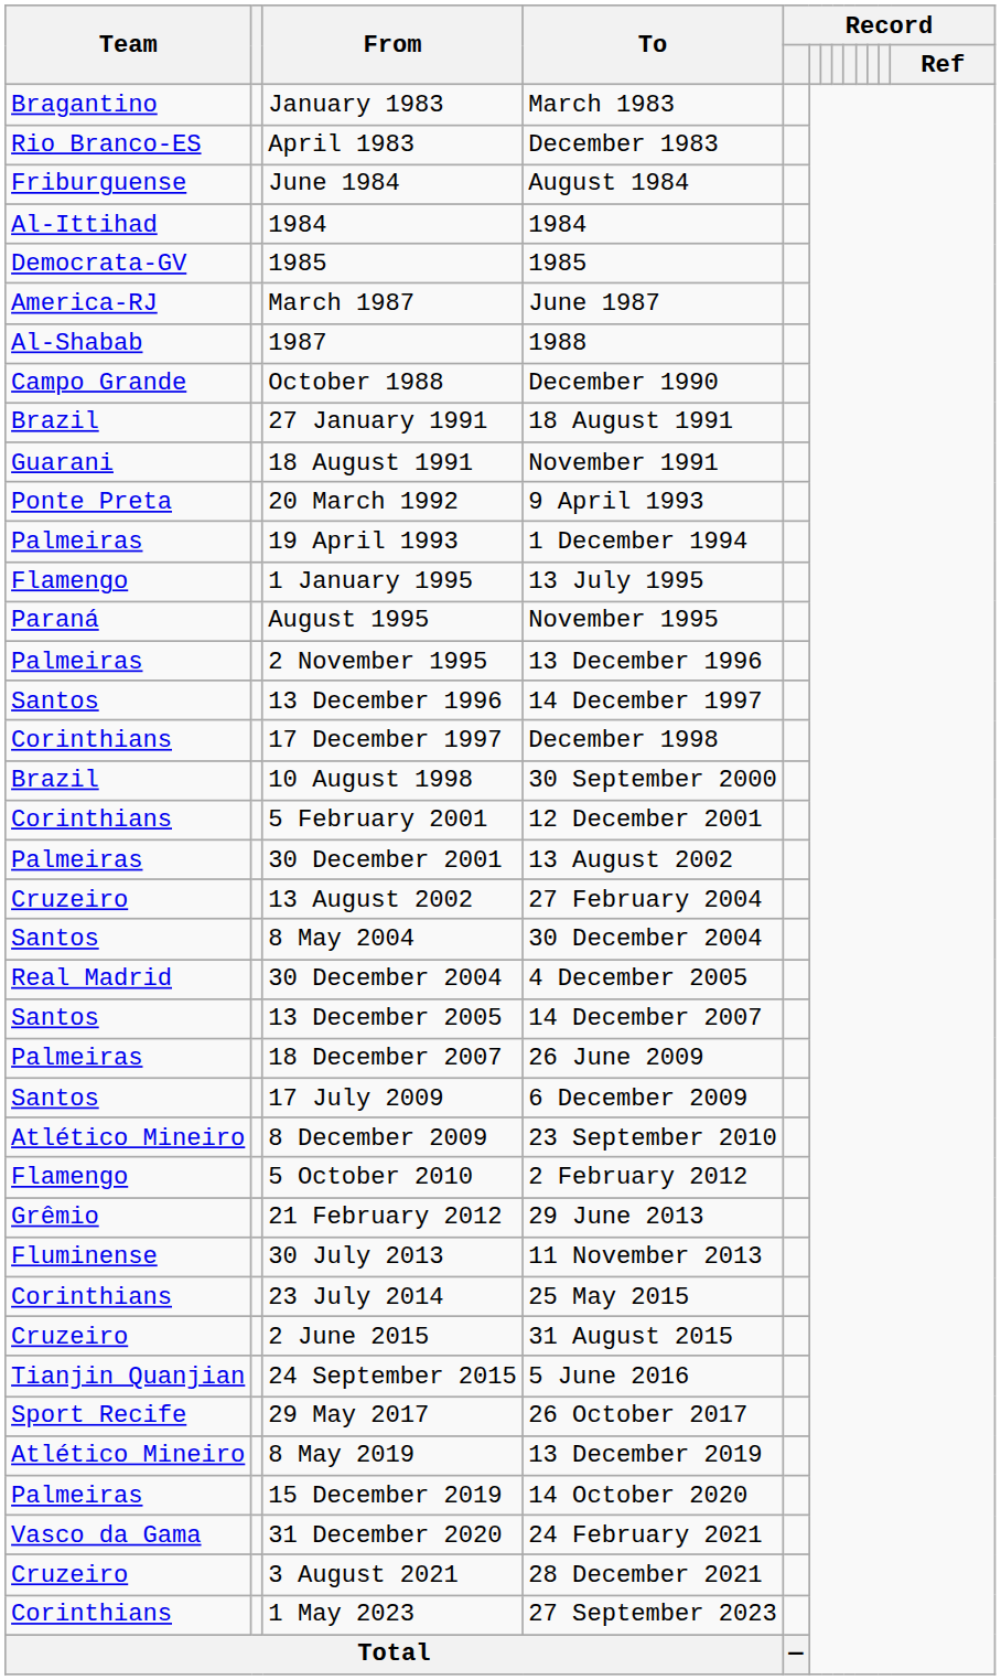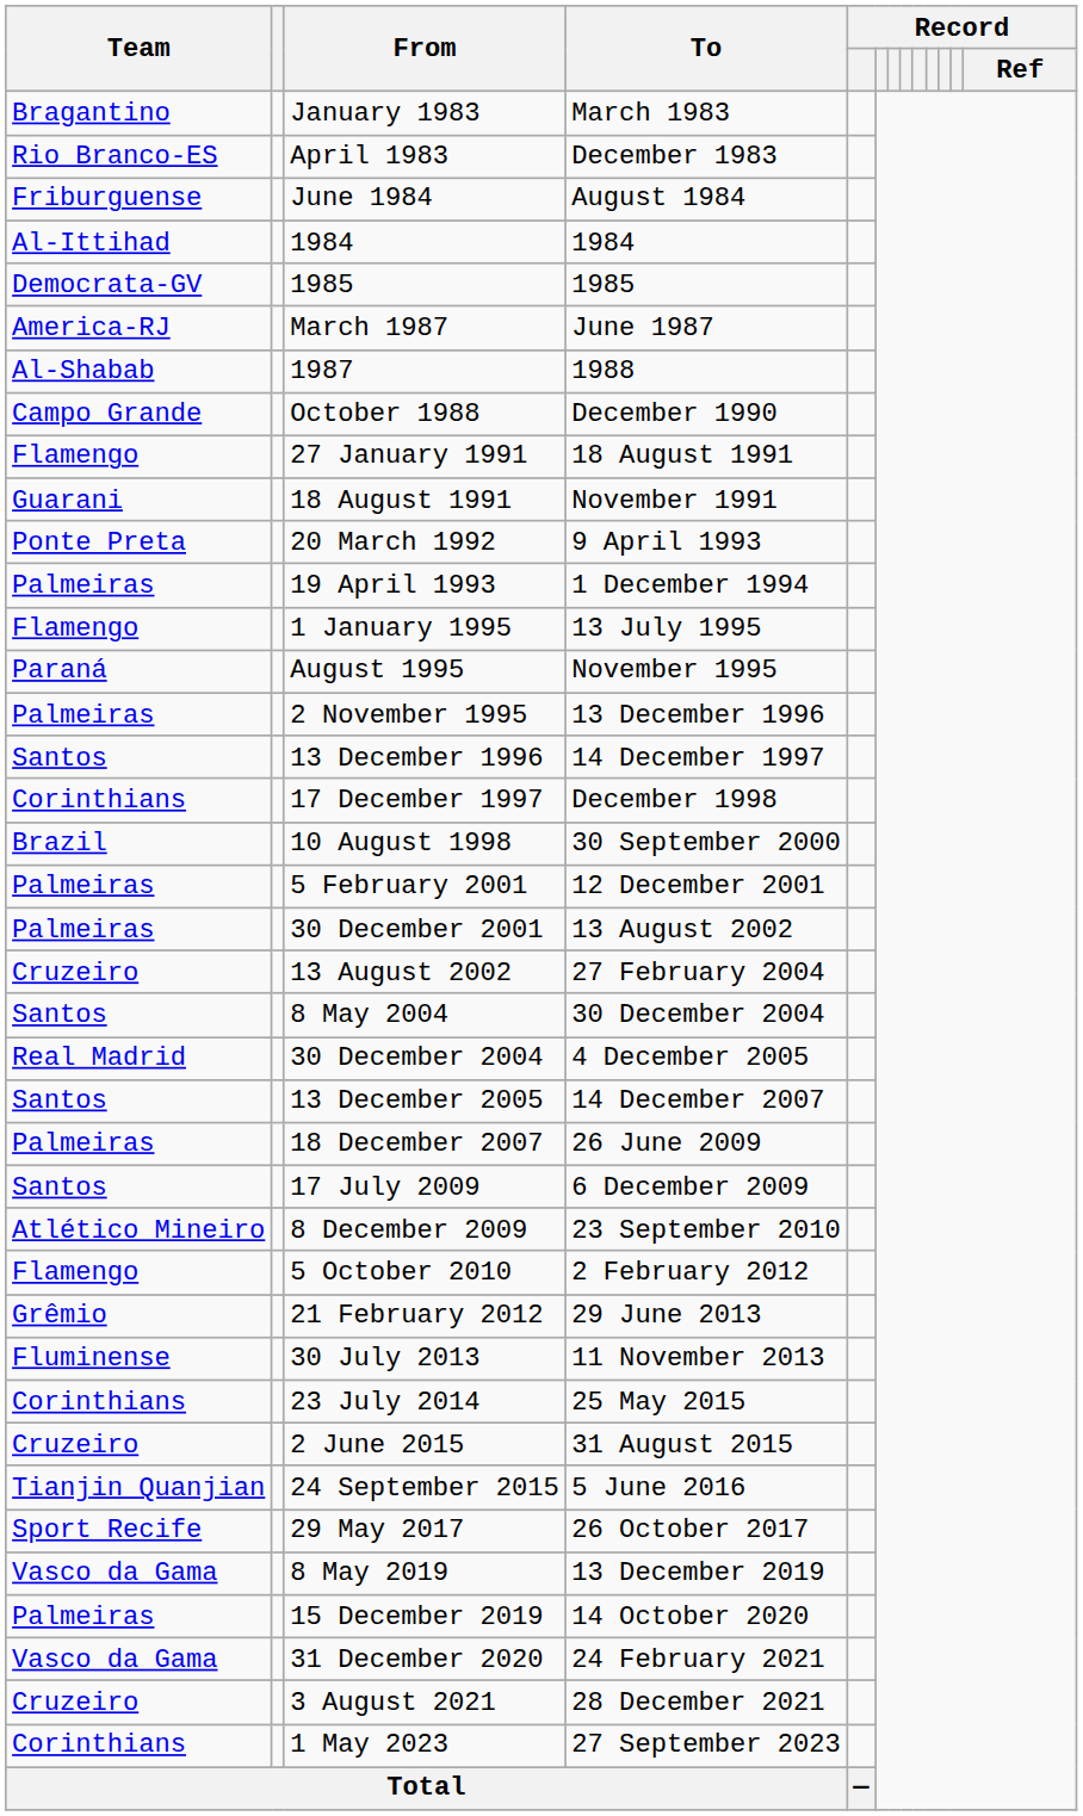27 January 1991 | Team: Brazil -> Flamengo
5 February 2001 | Team: Corinthians -> Palmeiras
8 May 2019 | Team: Atlético Mineiro -> Vasco da Gama
